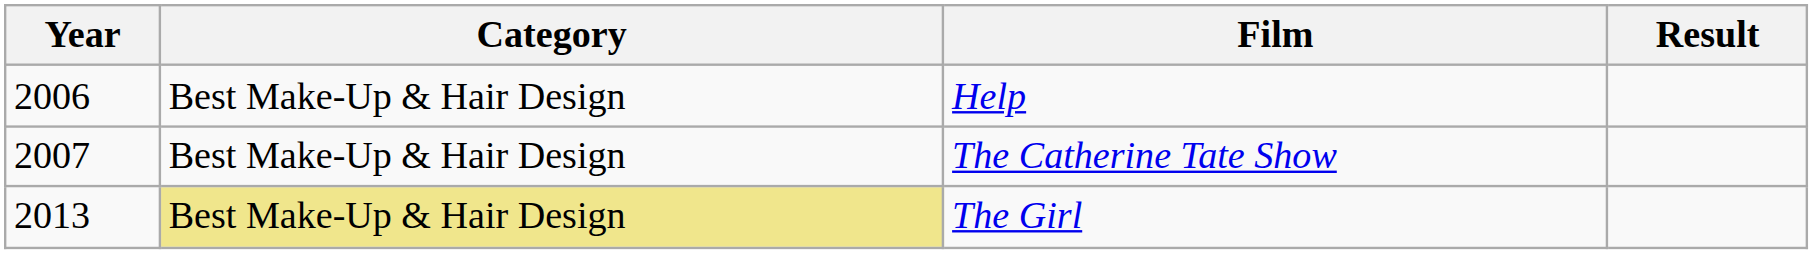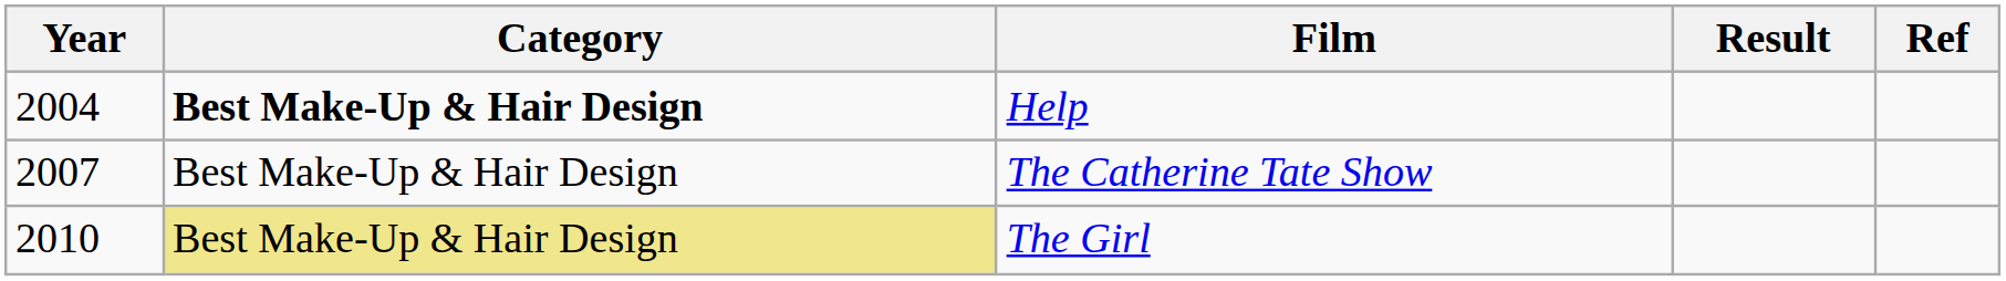+ column: Ref
Help | Year: 2006 -> 2004
Help | Category: normal -> bold
The Girl | Year: 2013 -> 2010
